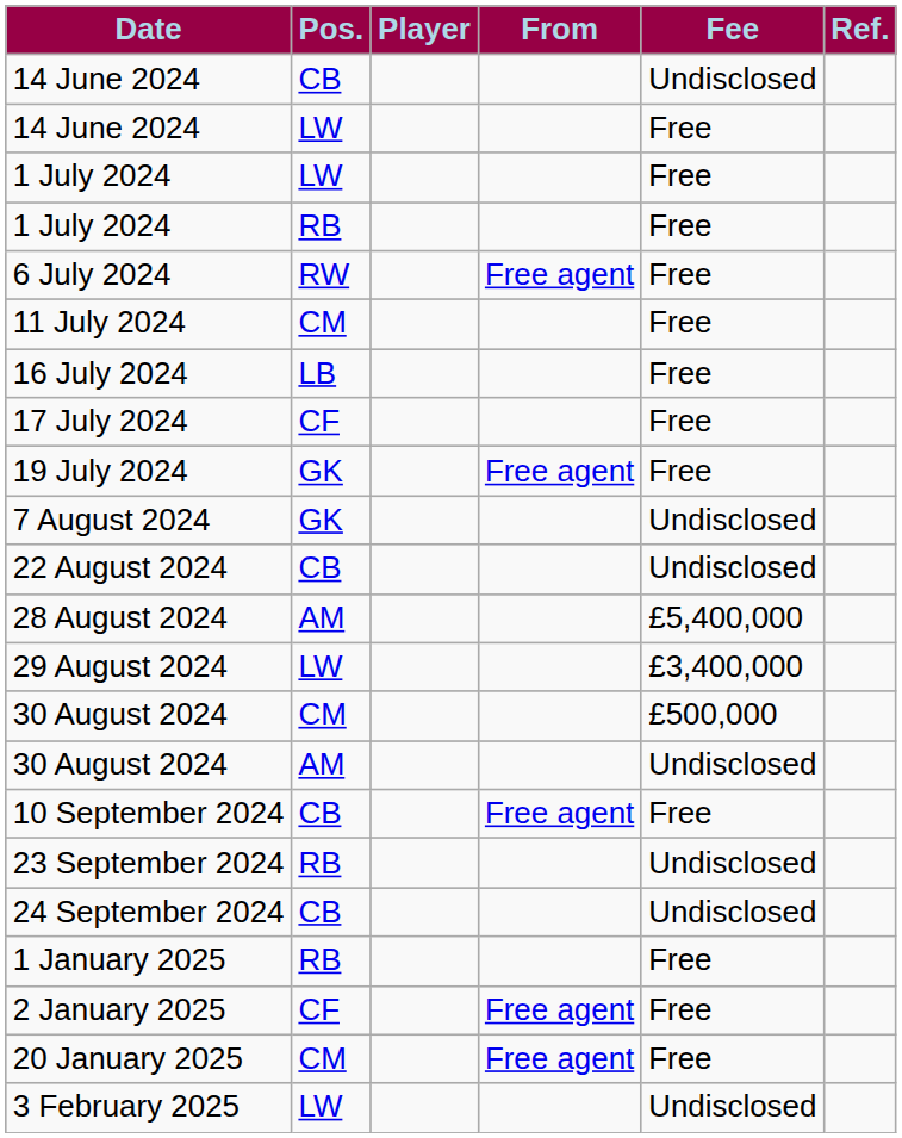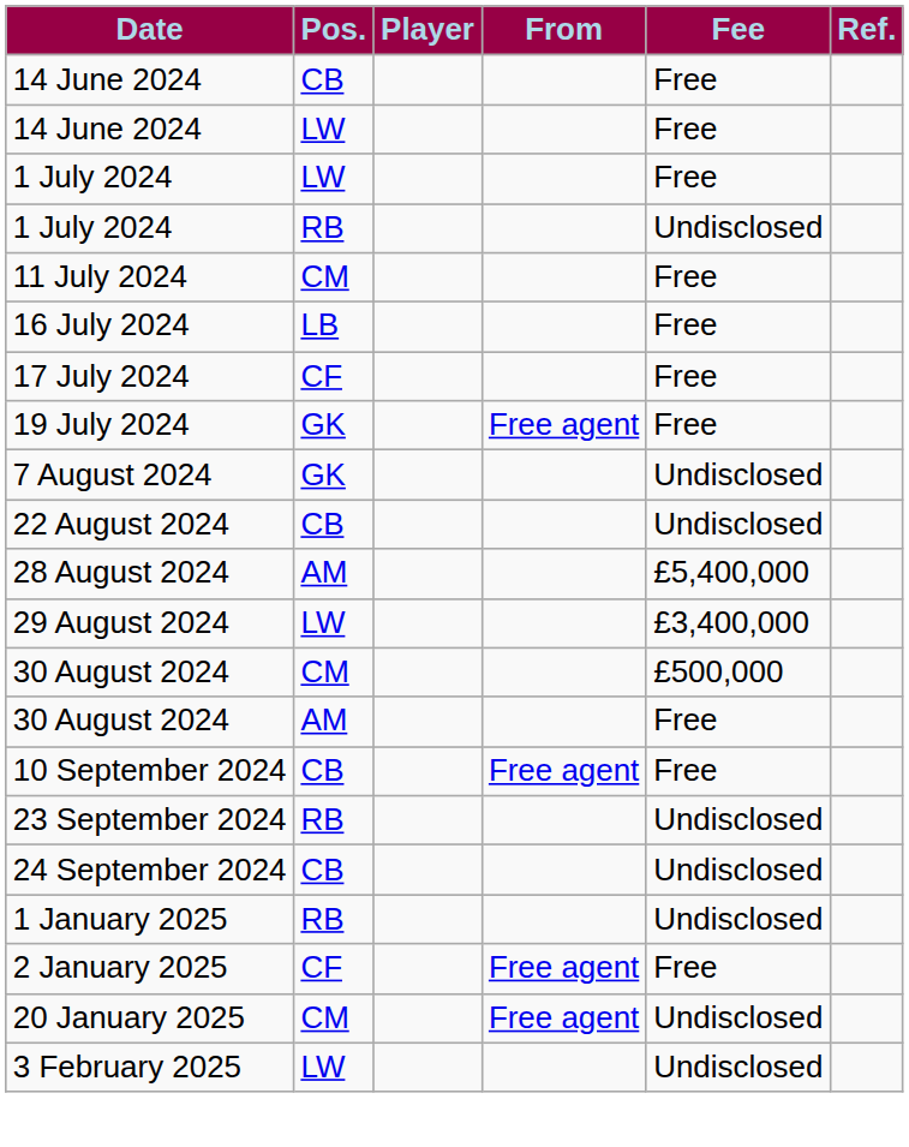14 June 2024 / CB | Fee: Undisclosed -> Free
1 July 2024 / RB | Fee: Free -> Undisclosed
- row: 6 July 2024 | RW | Free agent | Free
30 August 2024 / AM | Fee: Undisclosed -> Free
1 January 2025 | Fee: Free -> Undisclosed
20 January 2025 | Fee: Free -> Undisclosed
